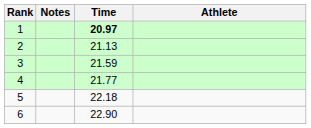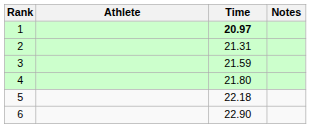columns swapped: Athlete <-> Notes
2 | Time: 21.13 -> 21.31
4 | Time: 21.77 -> 21.80
